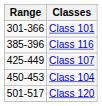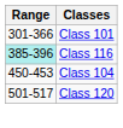Class 116 | Range: no background -> paleturquoise background
- row: 425-449 | Class 107
